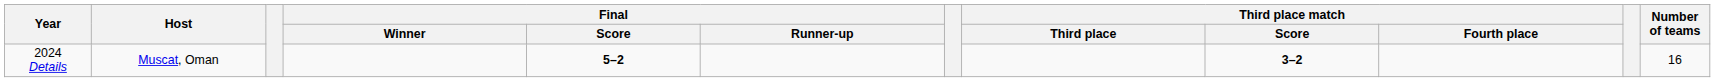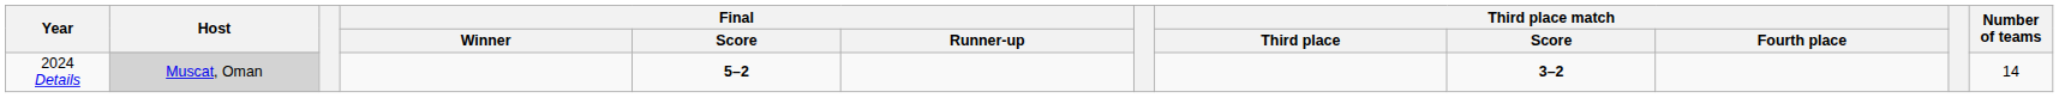2024 Details | Host: no background -> lightgrey background
2024 Details | Number of teams: 16 -> 14
